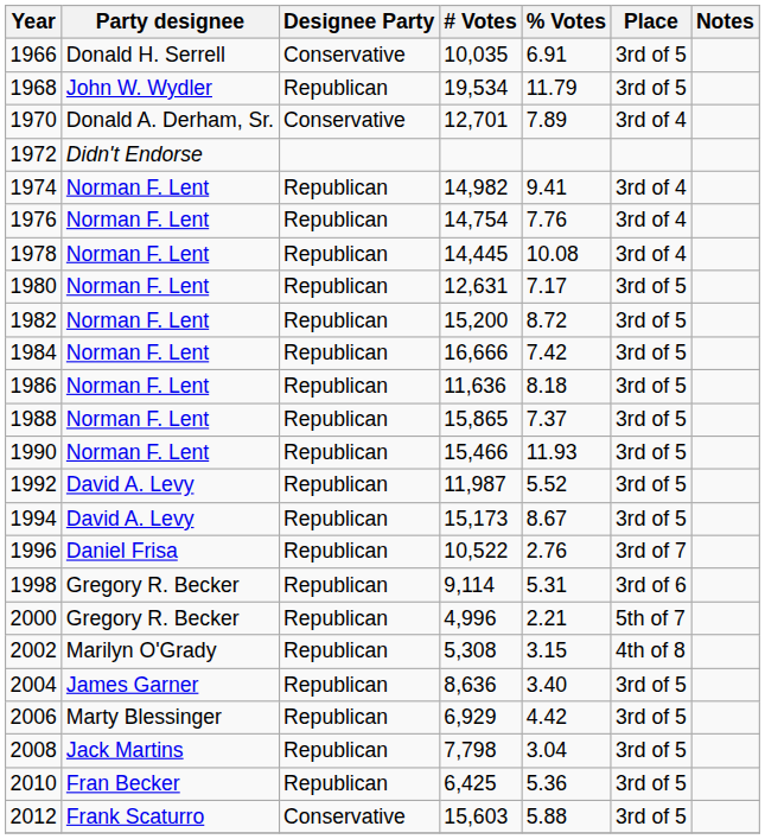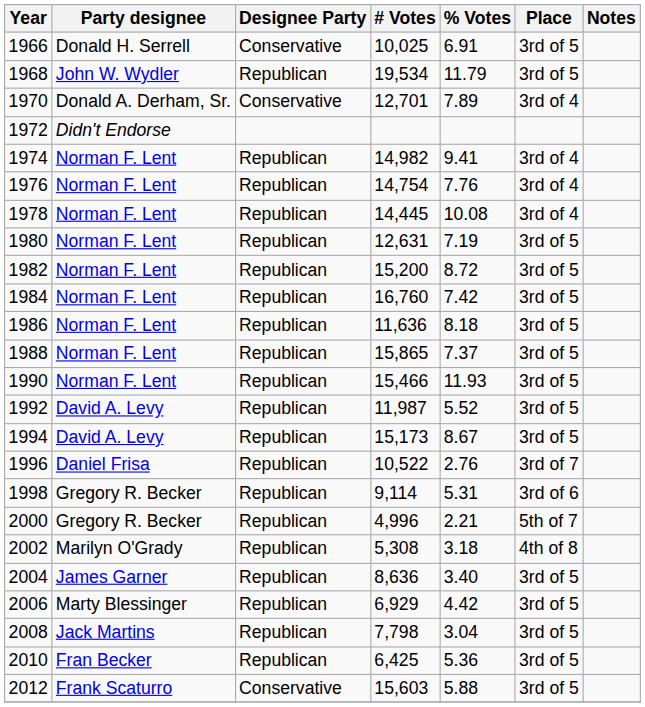1966 | # Votes: 10,035 -> 10,025
1980 | % Votes: 7.17 -> 7.19
1984 | # Votes: 16,666 -> 16,760
2002 | % Votes: 3.15 -> 3.18
